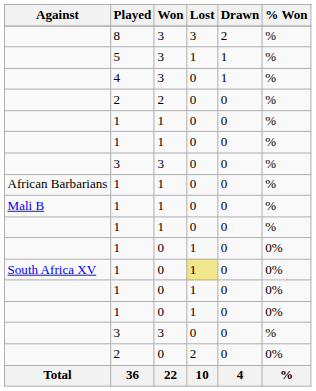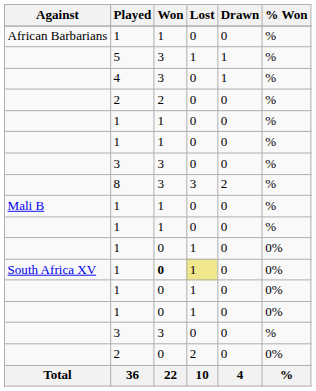rows swapped: African Barbarians / 1 <-> 8
South Africa XV / 1 | Won: normal -> bold
